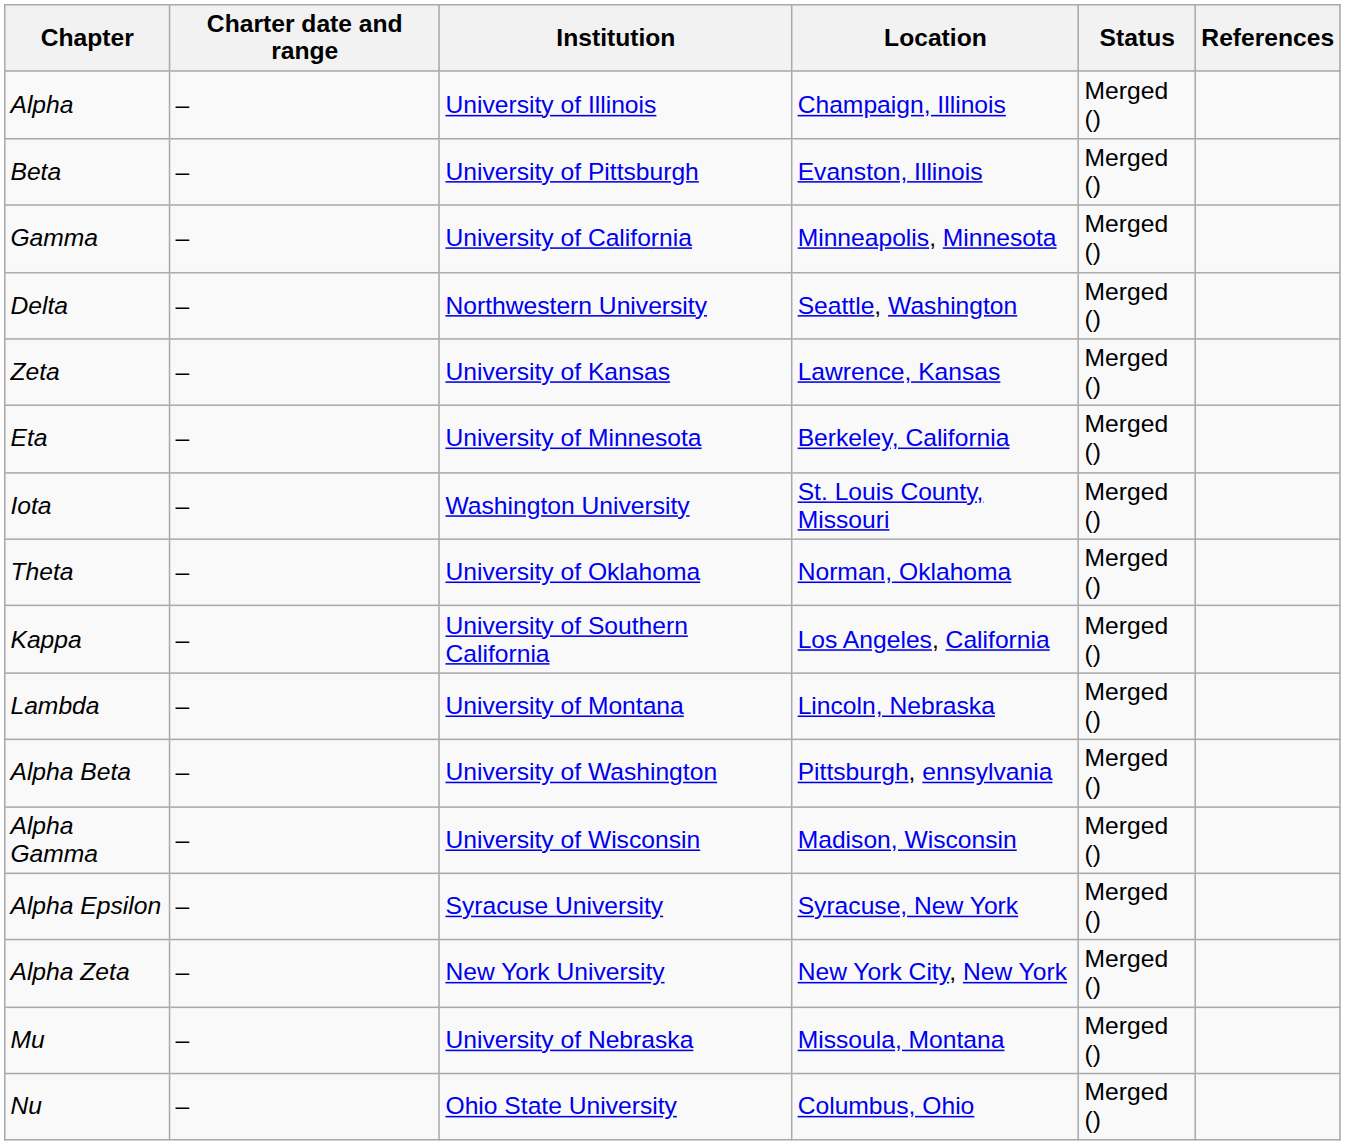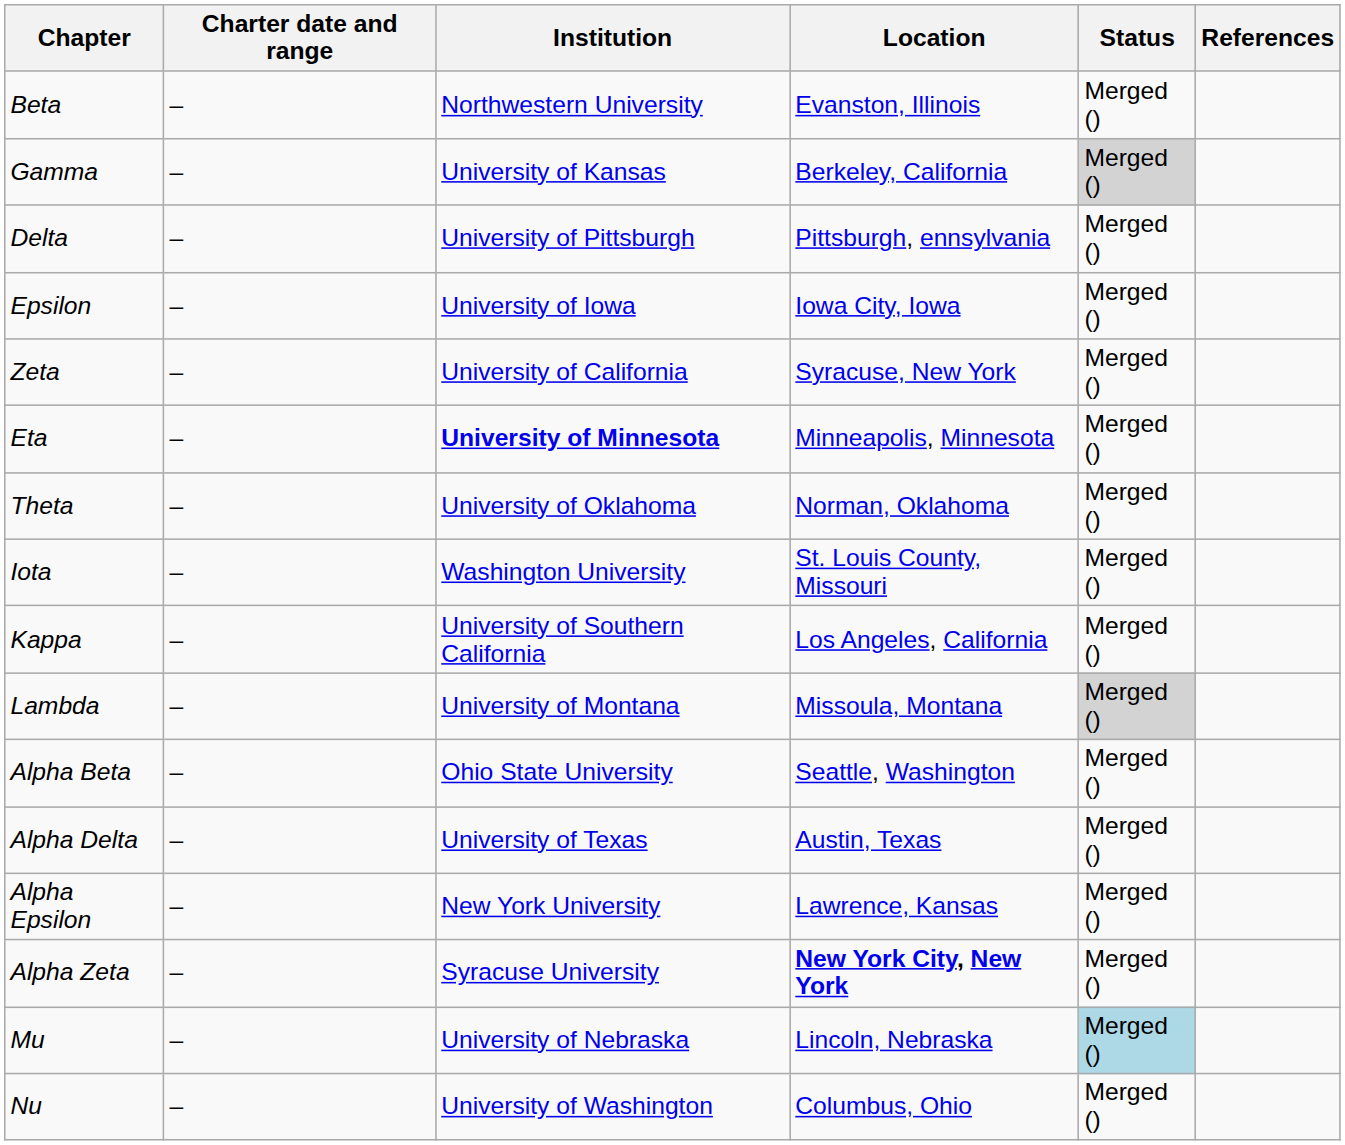- row: Alpha | – | University of Illinois | Champaign, Illinois | Merged ()
Beta | Institution: University of Pittsburgh -> Northwestern University
Gamma | Institution: University of California -> University of Kansas
Gamma | Location: Minneapolis, Minnesota -> Berkeley, California
Gamma | Status: no background -> lightgrey background
Delta | Institution: Northwestern University -> University of Pittsburgh
Delta | Location: Seattle, Washington -> Pittsburgh, ennsylvania
+ row: Epsilon | – | University of Iowa | Iowa City, Iowa | Merged ()
Zeta | Institution: University of Kansas -> University of California
Zeta | Location: Lawrence, Kansas -> Syracuse, New York
Eta | Institution: normal -> bold
Eta | Location: Berkeley, California -> Minneapolis, Minnesota
rows swapped: Theta <-> Iota
Lambda | Location: Lincoln, Nebraska -> Missoula, Montana
Lambda | Status: no background -> lightgrey background
Alpha Beta | Institution: University of Washington -> Ohio State University
Alpha Beta | Location: Pittsburgh, ennsylvania -> Seattle, Washington
- row: Alpha Gamma | – | University of Wisconsin | Madison, Wisconsin | Merged ()
+ row: Alpha Delta | – | University of Texas | Austin, Texas | Merged ()
Alpha Epsilon | Institution: Syracuse University -> New York University
Alpha Epsilon | Location: Syracuse, New York -> Lawrence, Kansas
Alpha Zeta | Institution: New York University -> Syracuse University
Alpha Zeta | Location: normal -> bold
Mu | Location: Missoula, Montana -> Lincoln, Nebraska
Mu | Status: no background -> lightblue background
Nu | Institution: Ohio State University -> University of Washington
